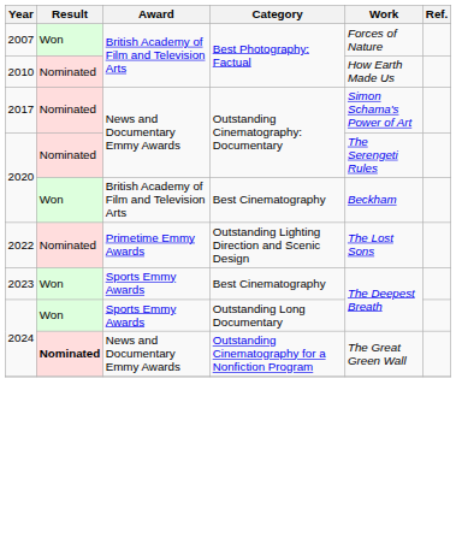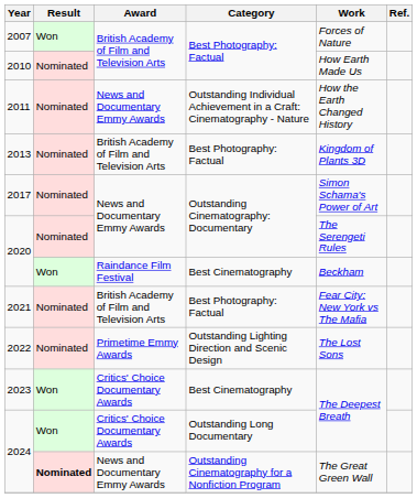+ row: 2011 | Nominated | News and Documentary Emmy Awards | Outstanding Individual Achievement in a Craft: Cinematography - Nature | How the Earth Changed History
+ row: 2013 | Nominated | British Academy of Film and Television Arts | Best Photography: Factual | Kingdom of Plants 3D
2020 / Best Cinematography | Award: British Academy of Film and Television Arts -> Raindance Film Festival
+ row: 2021 | Nominated | British Academy of Film and Television Arts | Best Photography: Factual | Fear City: New York vs The Mafia
2023 | Award: Sports Emmy Awards -> Critics' Choice Documentary Awards
2024 / Outstanding Long Documentary | Award: Sports Emmy Awards -> Critics' Choice Documentary Awards
